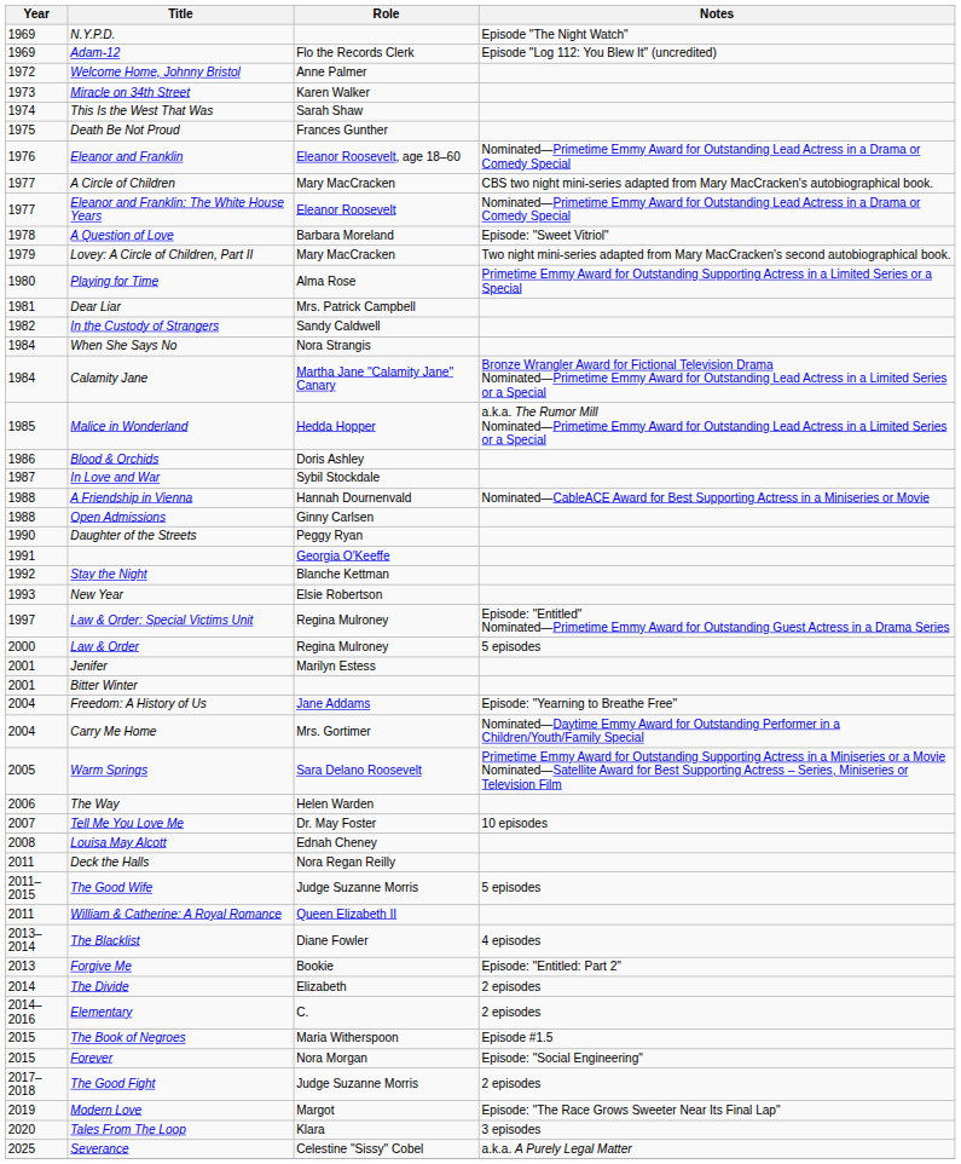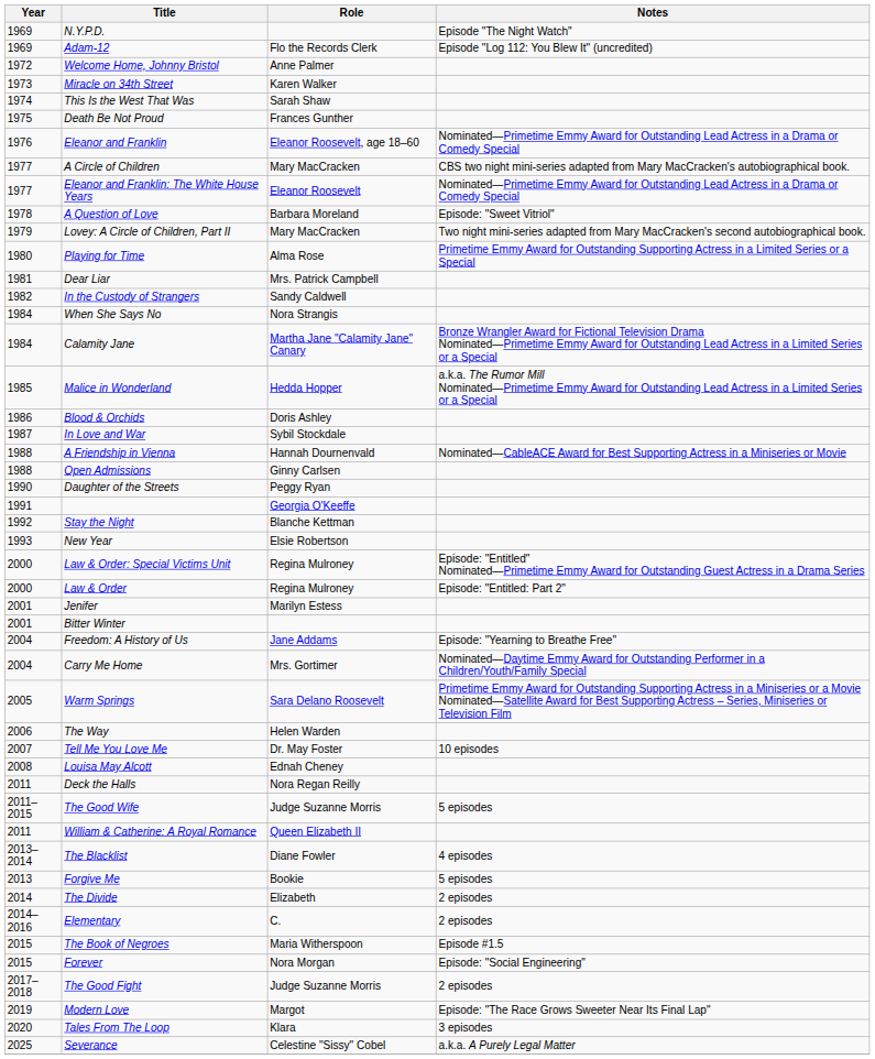Law & Order: Special Victims Unit | Year: 1997 -> 2000
Law & Order | Notes: 5 episodes -> Episode: "Entitled: Part 2"
Forgive Me | Notes: Episode: "Entitled: Part 2" -> 5 episodes
